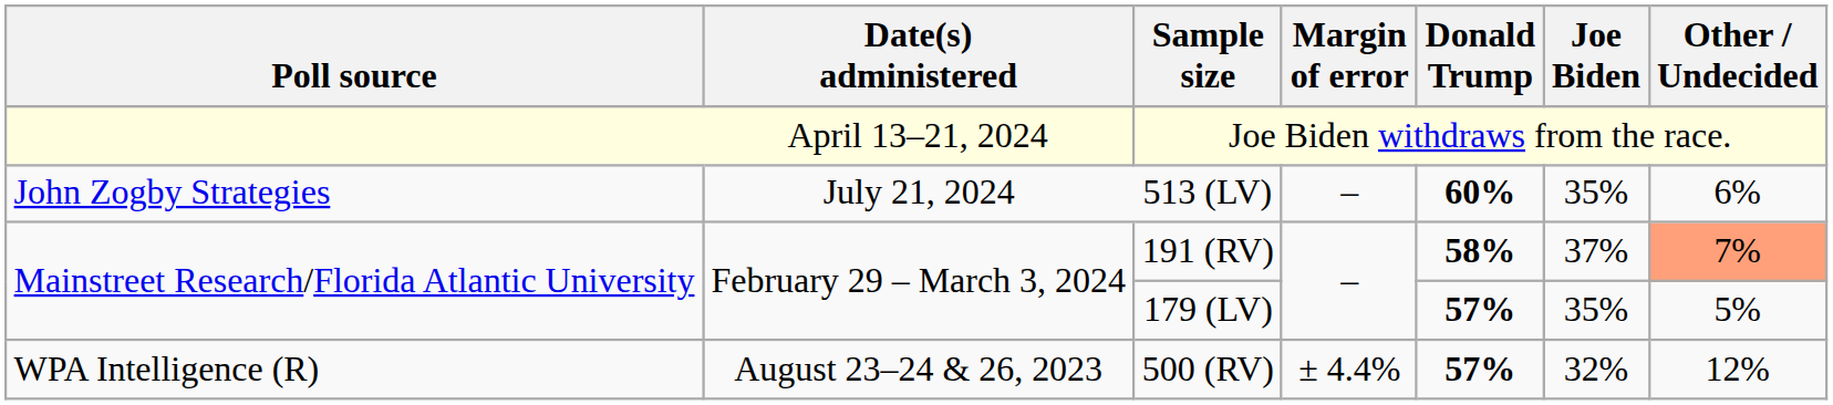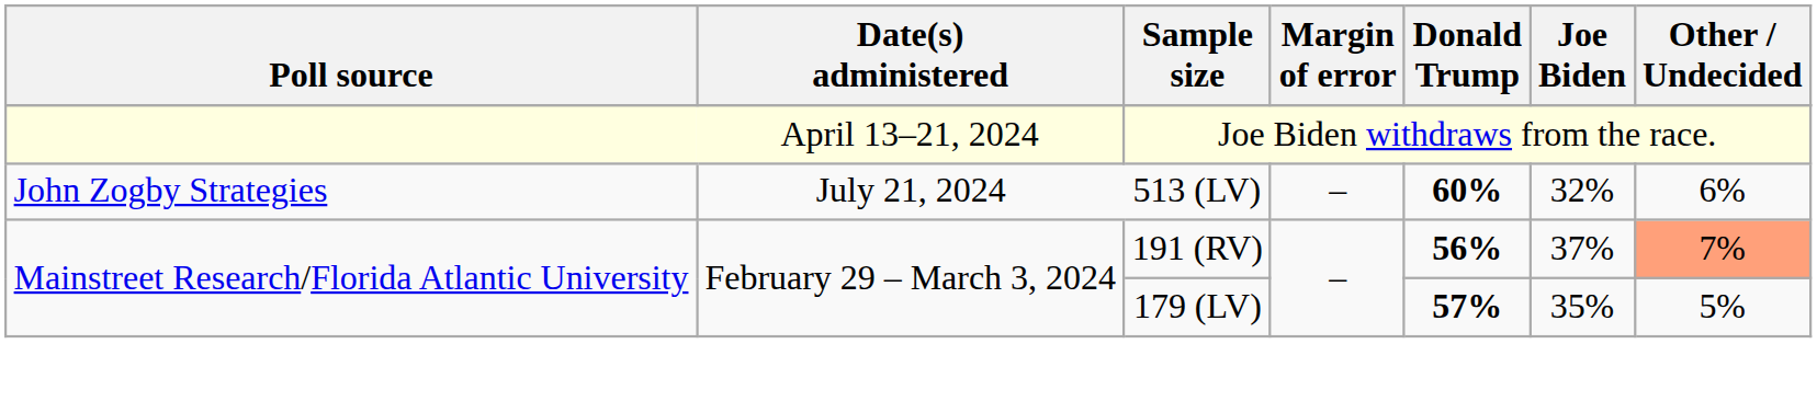513 (LV) | Joe Biden: 35% -> 32%
191 (RV) | Donald Trump: 58% -> 56%
- row: WPA Intelligence (R) | August 23–24 & 26, 2023 | 500 (RV) | ± 4.4% | 57% | 32% | 12%
